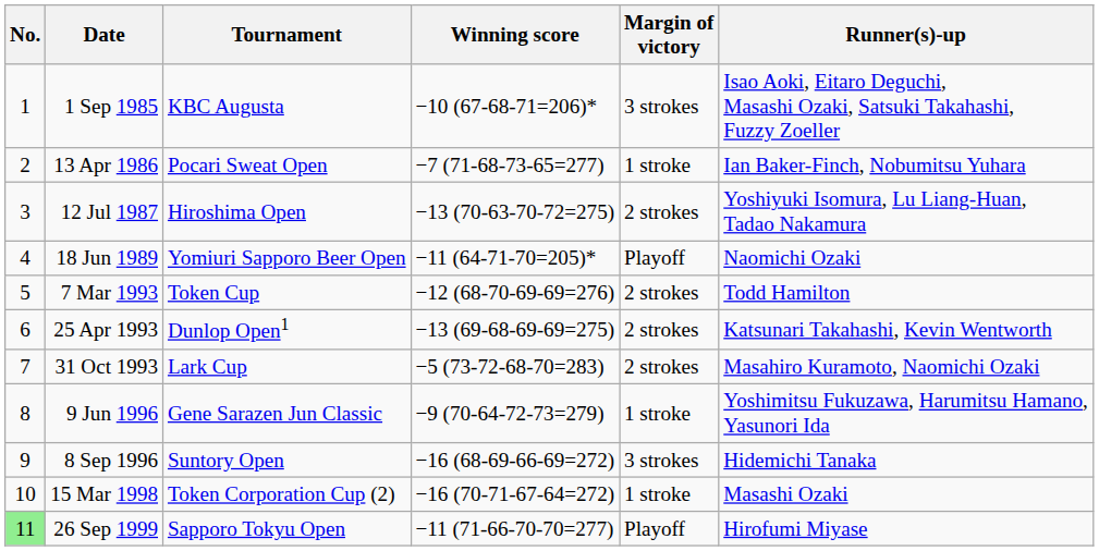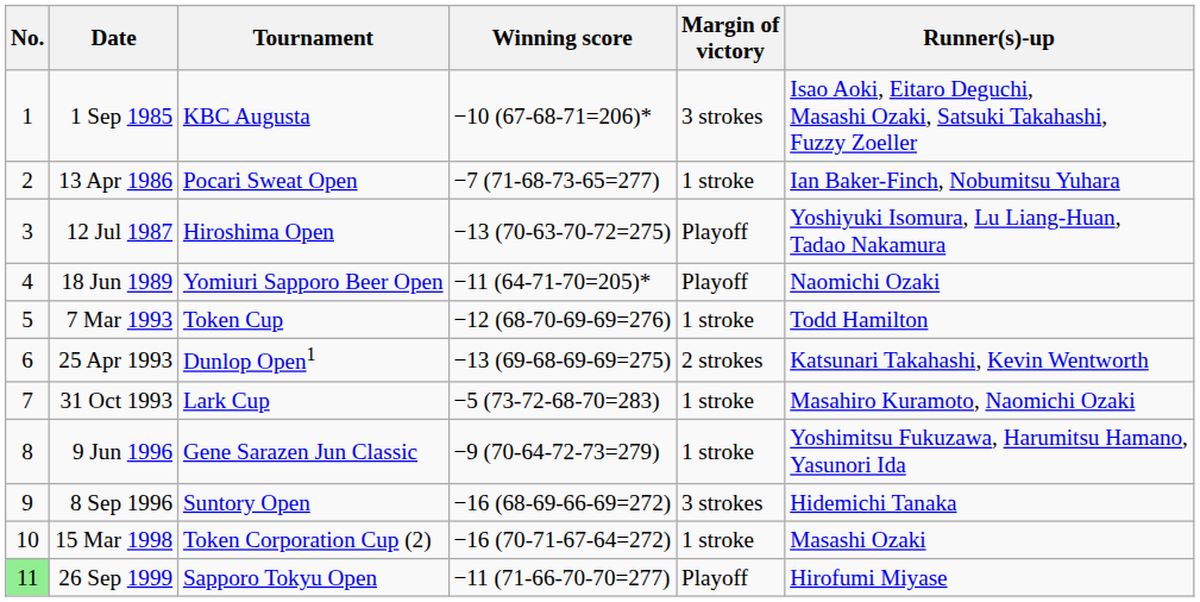12 Jul 1987 | Margin of victory: 2 strokes -> Playoff
7 Mar 1993 | Margin of victory: 2 strokes -> 1 stroke
31 Oct 1993 | Margin of victory: 2 strokes -> 1 stroke
